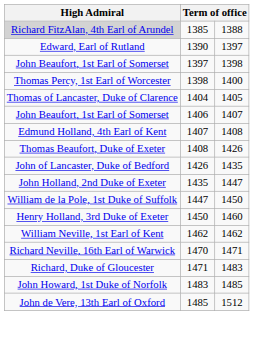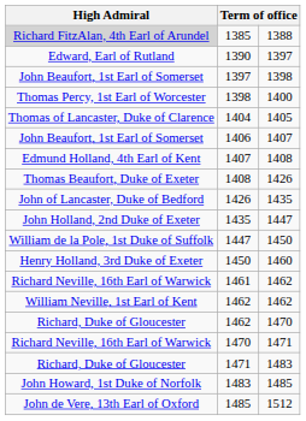+ row: Richard Neville, 16th Earl of Warwick | 1461 | 1462
+ row: Richard, Duke of Gloucester | 1462 | 1470
